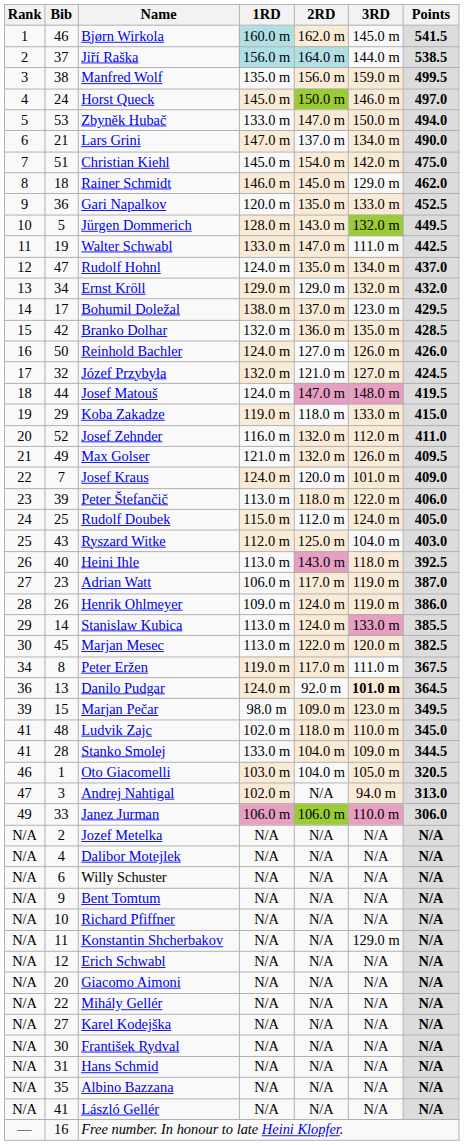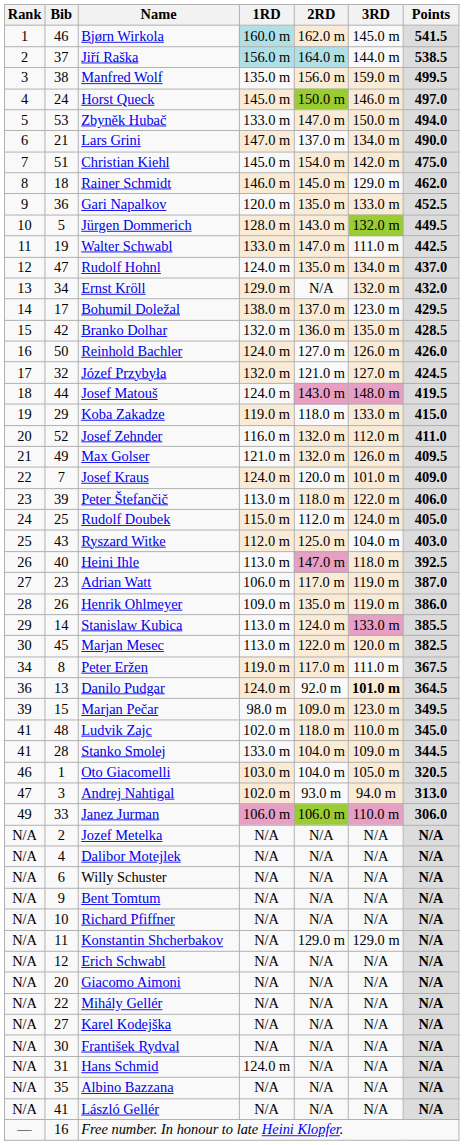Ernst Kröll | 2RD: 129.0 m -> N/A
Josef Matouš | 2RD: 147.0 m -> 143.0 m
Heini Ihle | 2RD: 143.0 m -> 147.0 m
Henrik Ohlmeyer | 2RD: 124.0 m -> 135.0 m
Andrej Nahtigal | 2RD: N/A -> 93.0 m
Konstantin Shcherbakov | 2RD: N/A -> 129.0 m
Hans Schmid | 1RD: N/A -> 124.0 m
